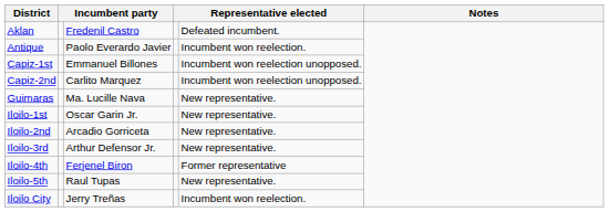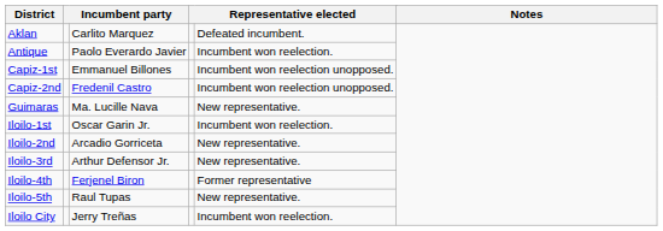Aklan | column 3: Fredenil Castro -> Carlito Marquez
Capiz-2nd | column 3: Carlito Marquez -> Fredenil Castro
Iloilo-1st | column 5: New representative. -> Incumbent won reelection.
